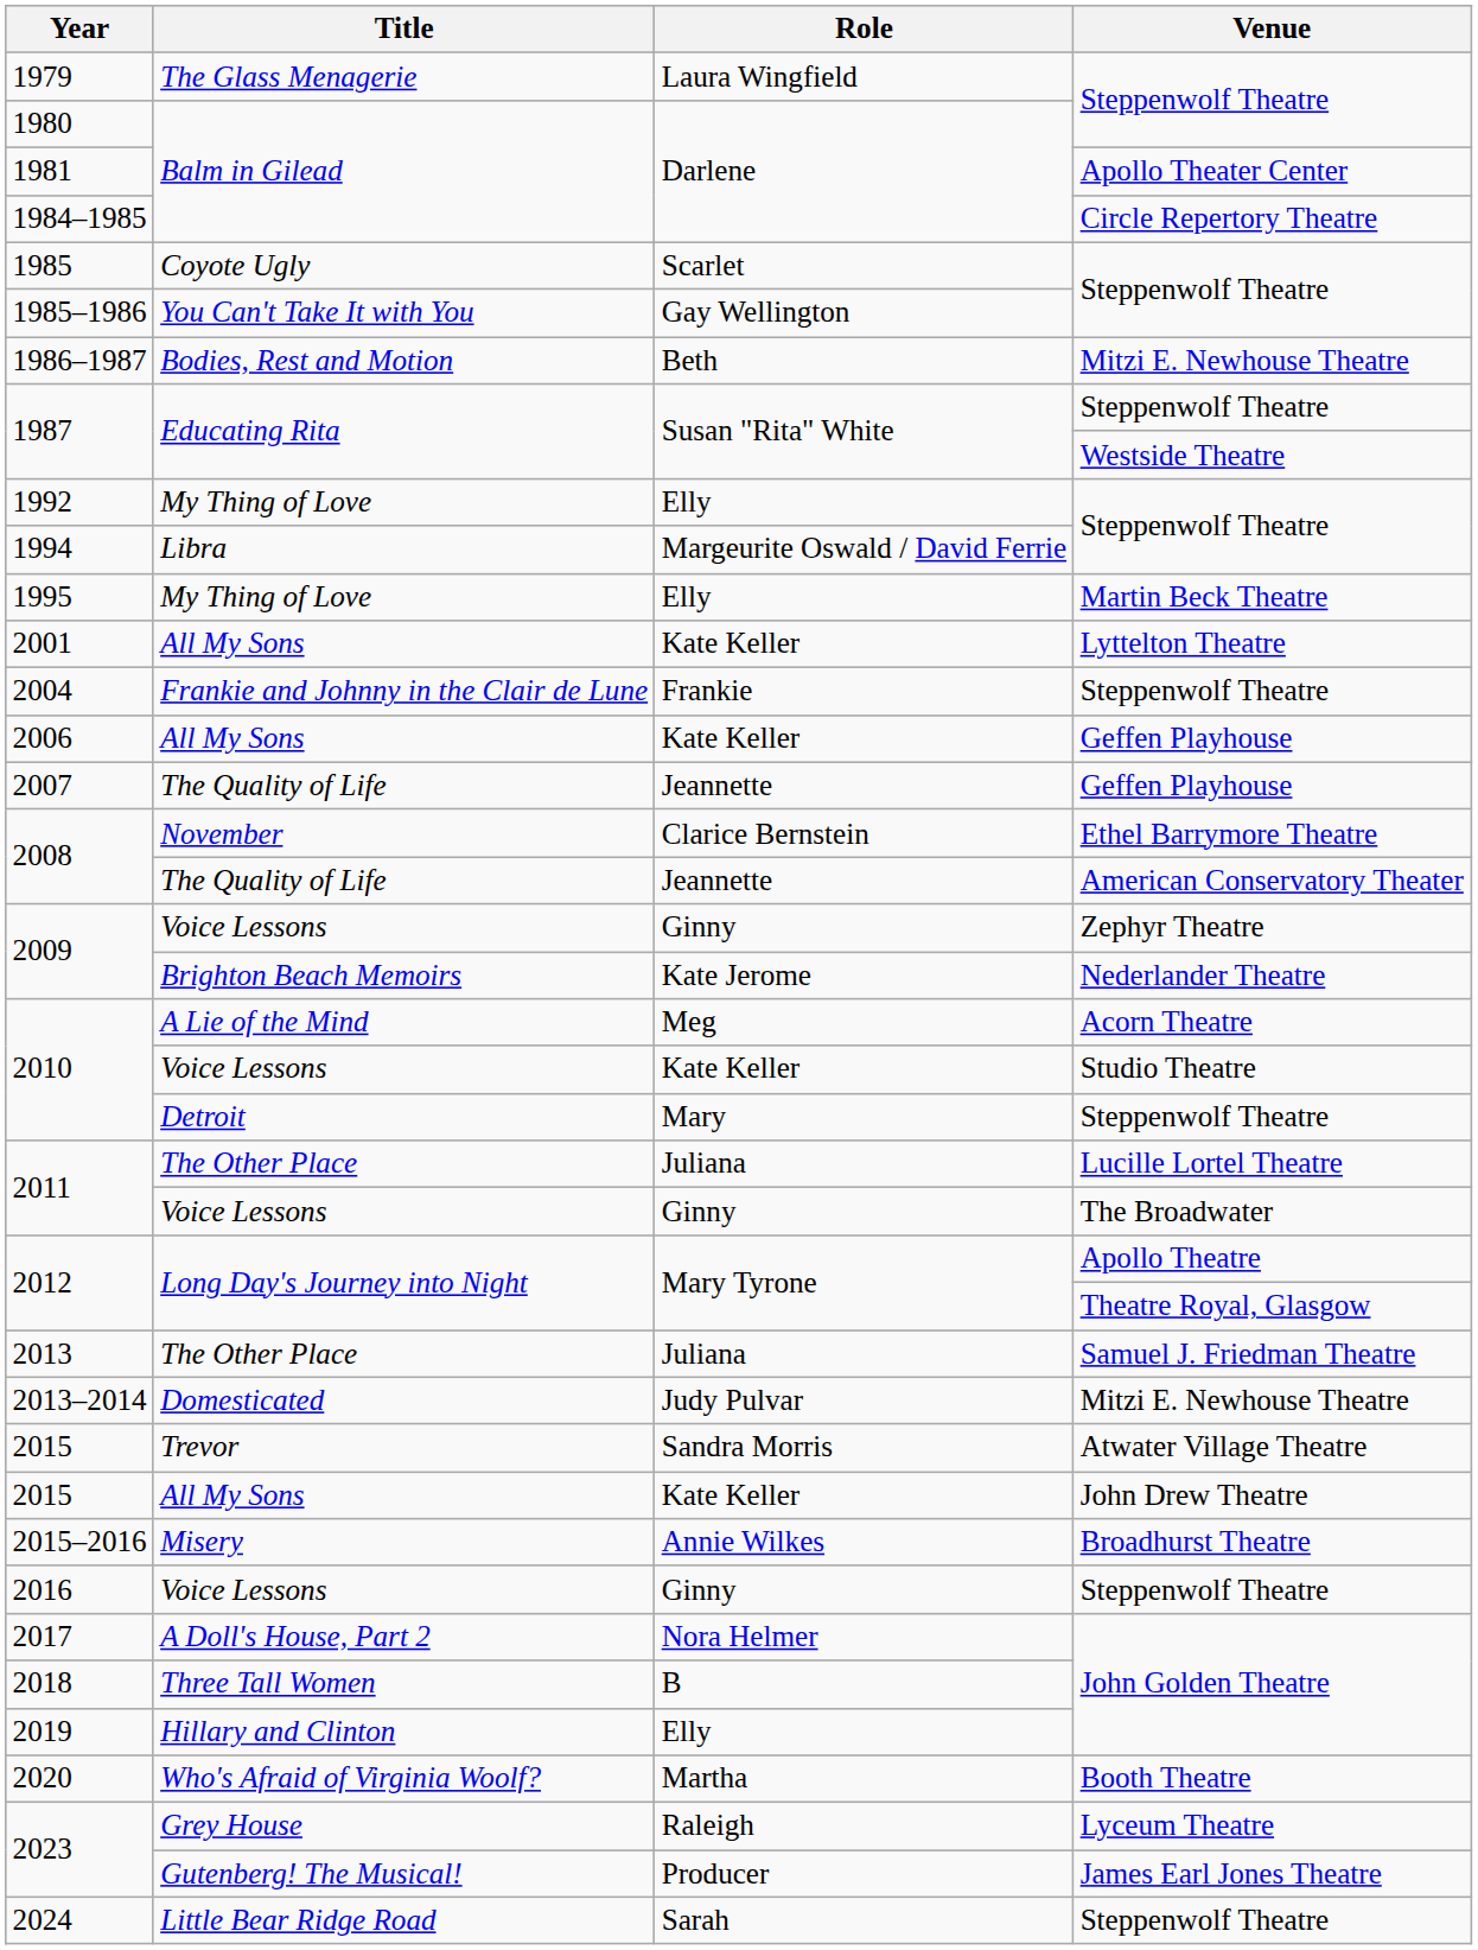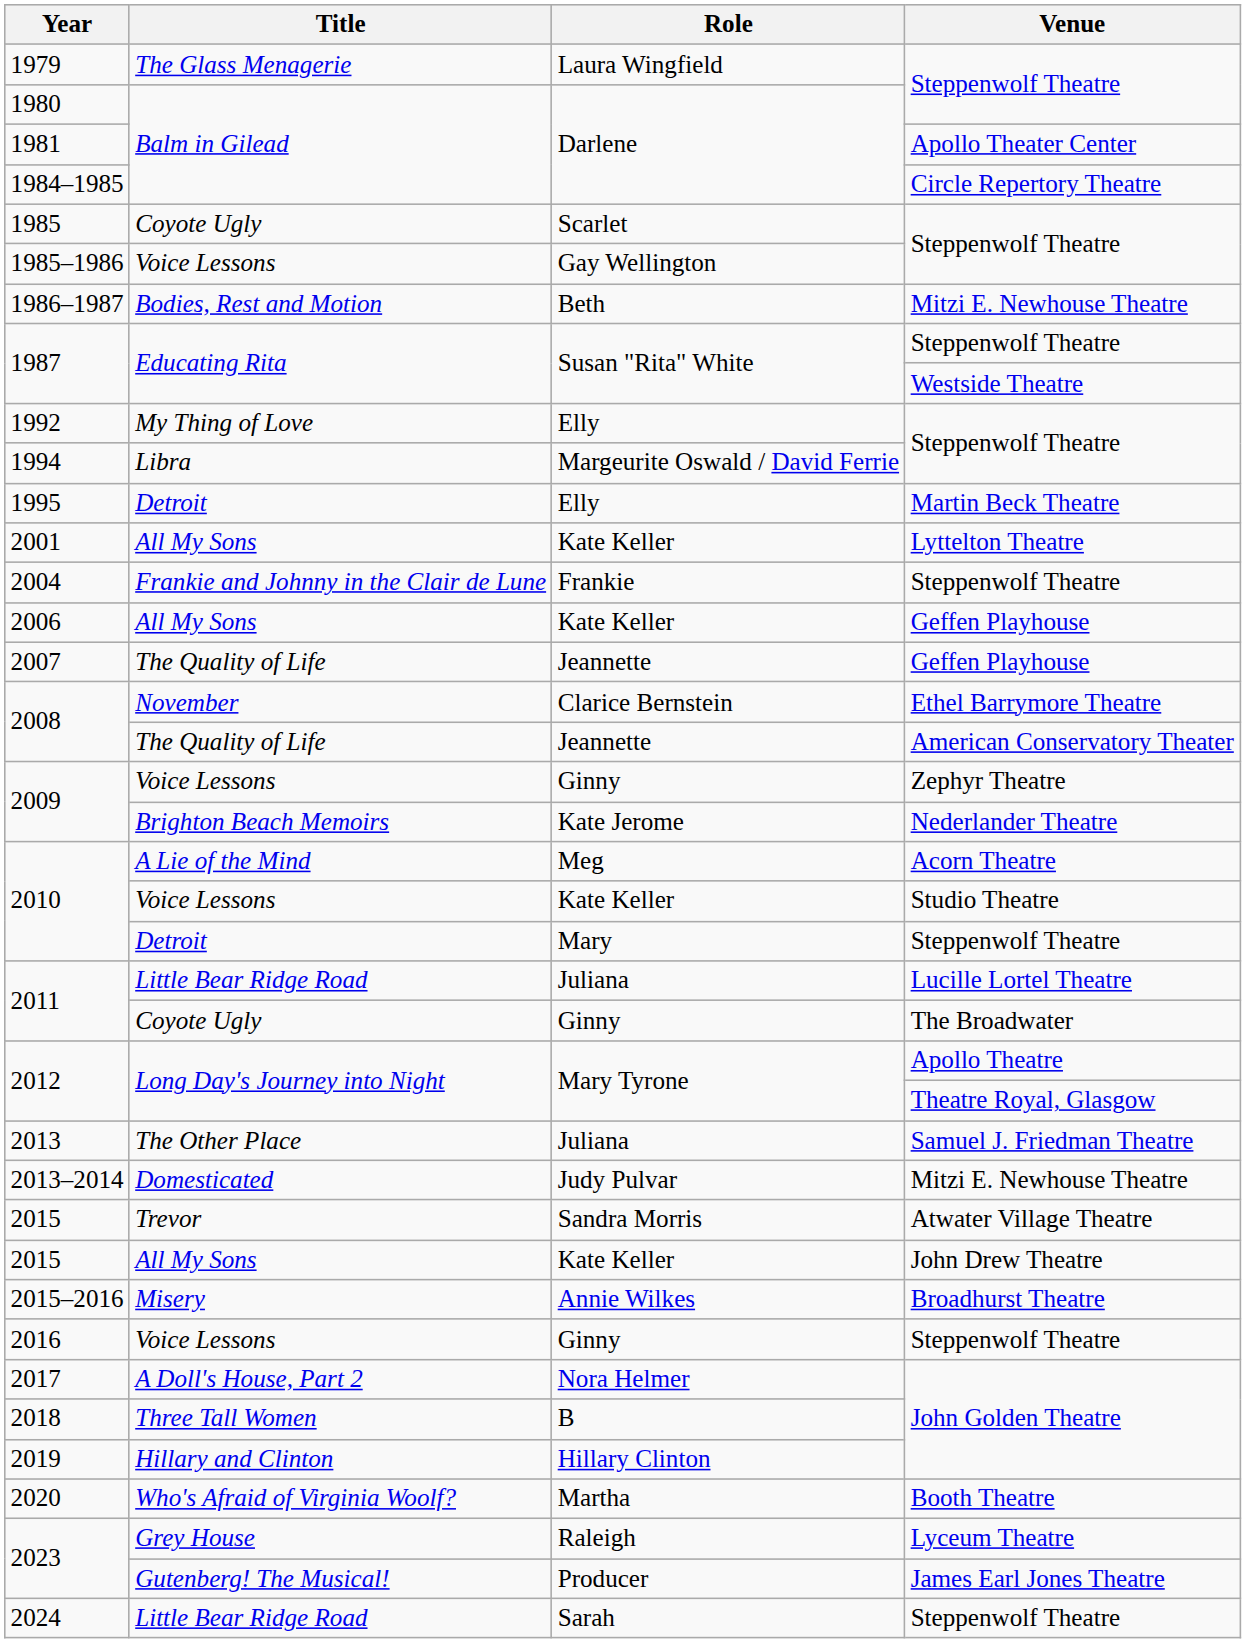1985–1986 | Title: You Can't Take It with You -> Voice Lessons
1995 | Title: My Thing of Love -> Detroit
2011 / Lucille Lortel Theatre | Title: The Other Place -> Little Bear Ridge Road
2011 / The Broadwater | Title: Voice Lessons -> Coyote Ugly
2019 | Role: Elly -> Hillary Clinton
